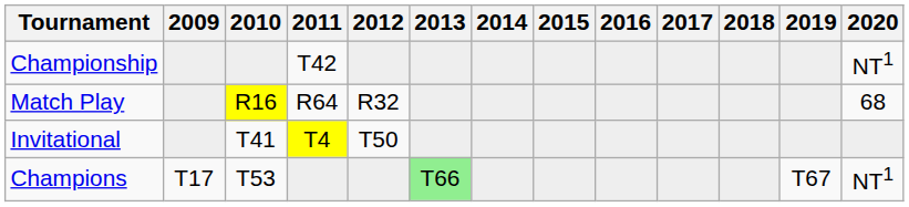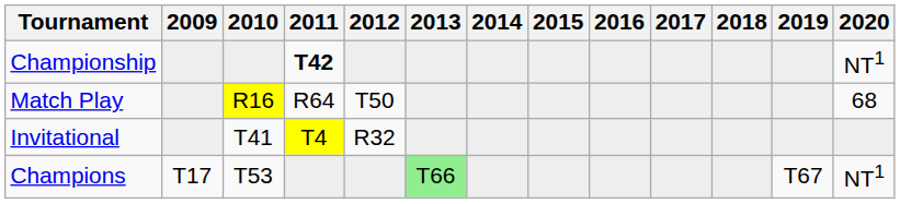Championship | 2011: normal -> bold
Match Play | 2012: R32 -> T50
Invitational | 2012: T50 -> R32
